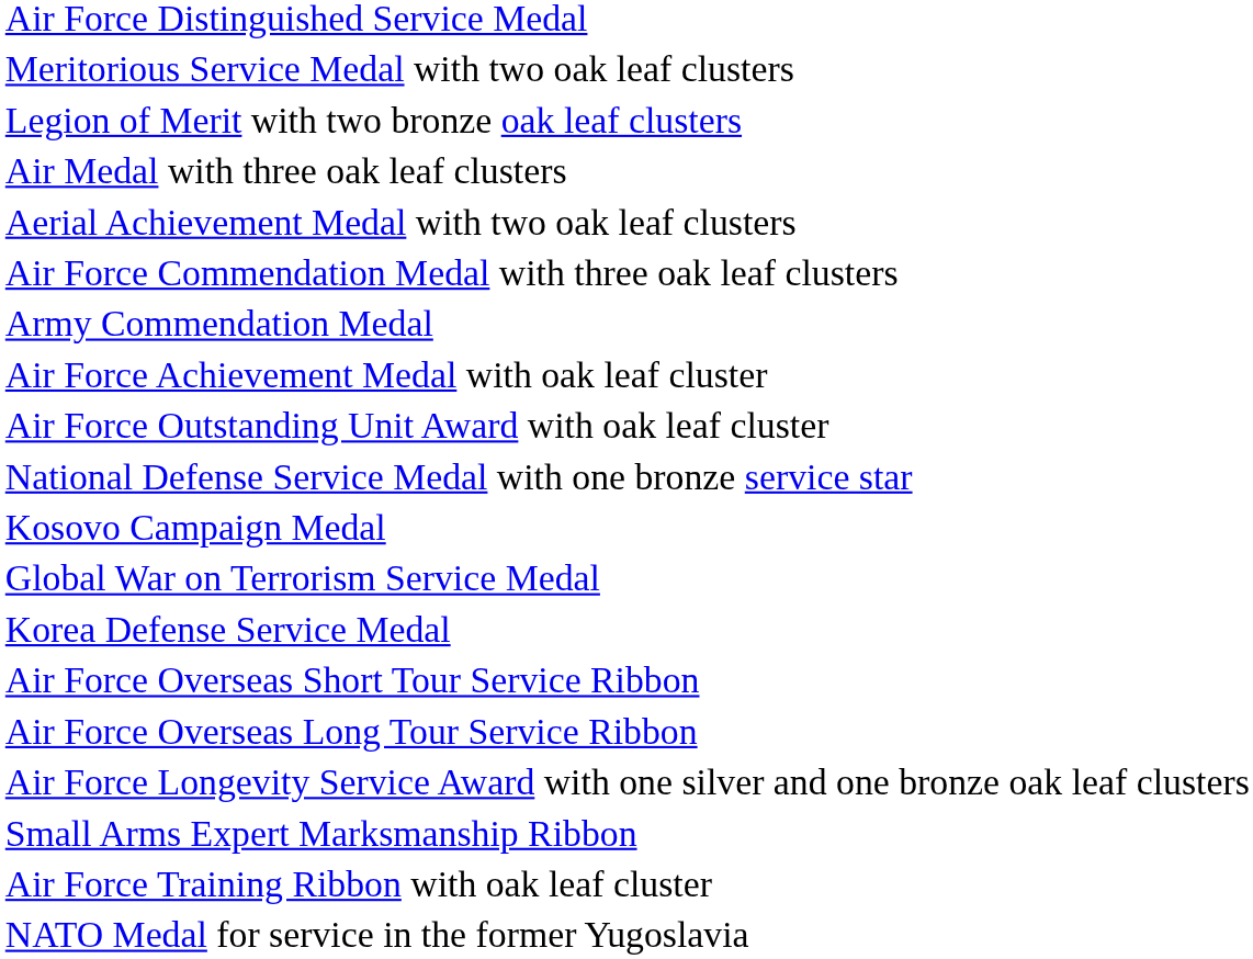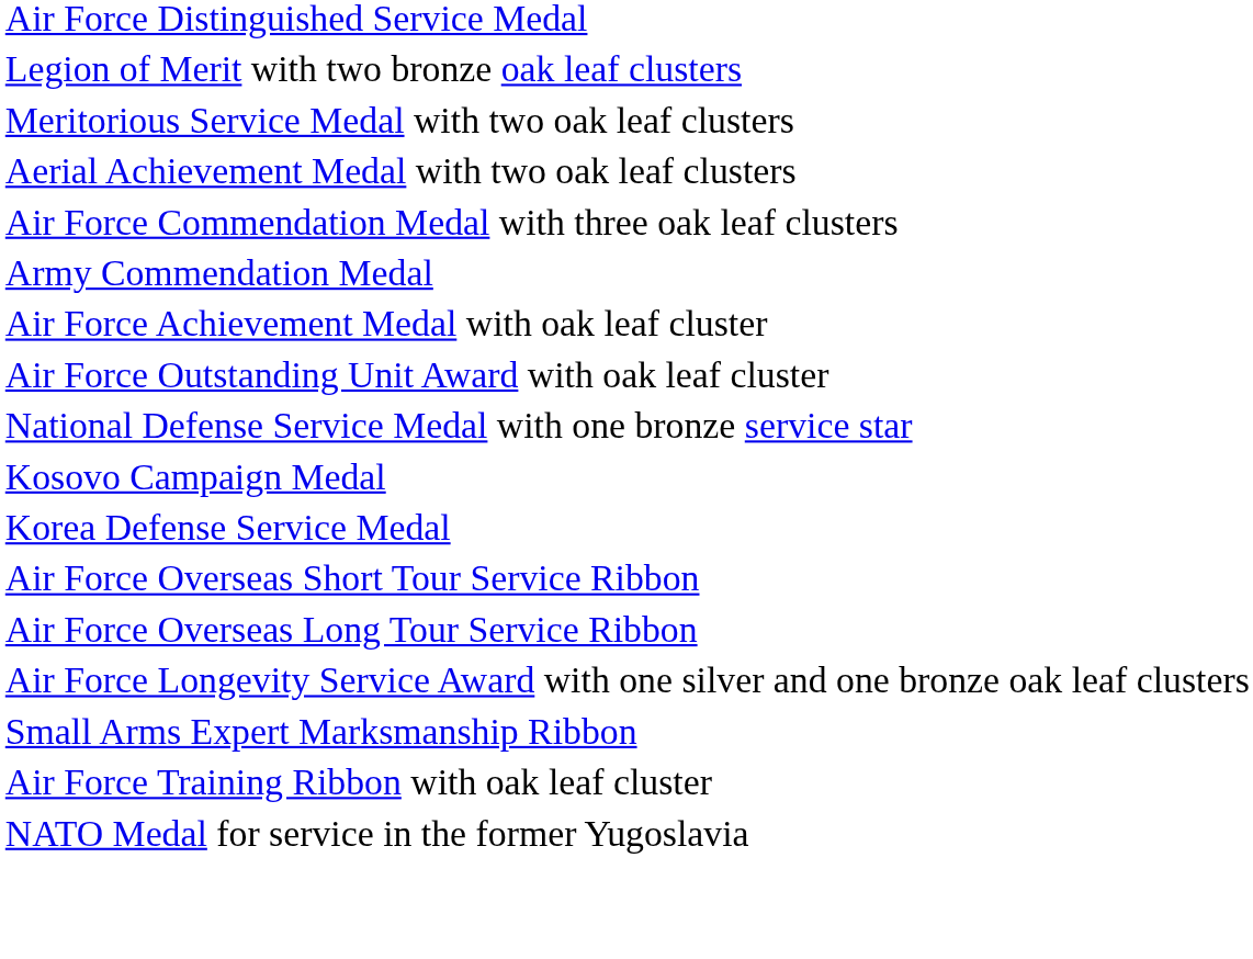rows swapped: Legion of Merit with two bronze oak leaf clusters <-> Meritorious Service Medal with two oak leaf clusters
- row: Air Medal with three oak leaf clusters
- row: Global War on Terrorism Service Medal
